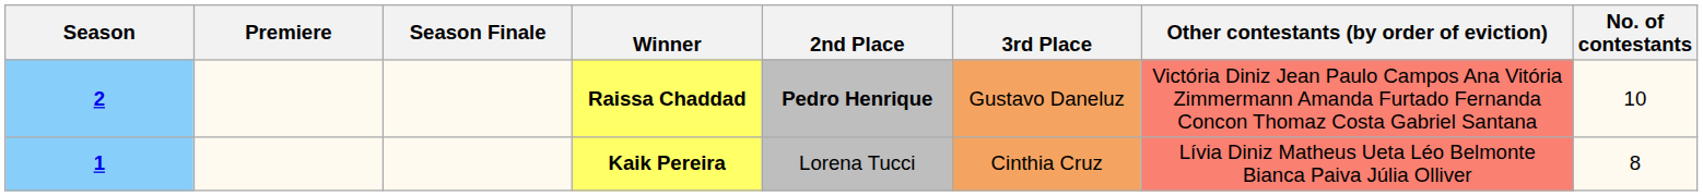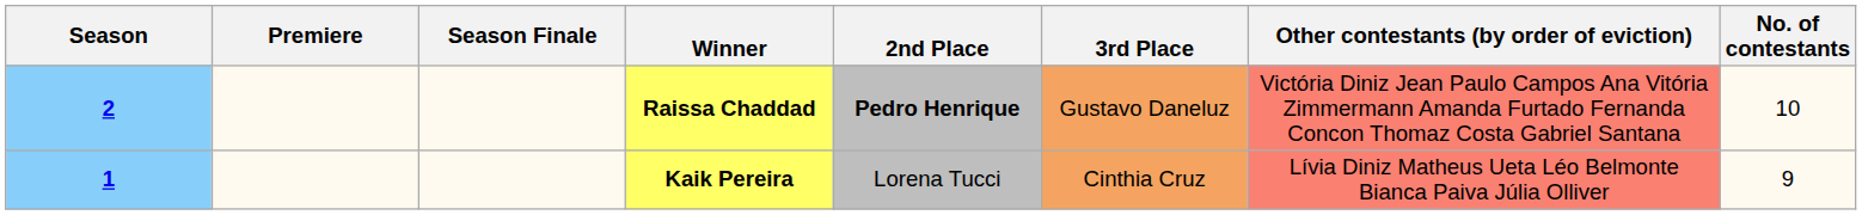Kaik Pereira | No. of contestants: 8 -> 9
